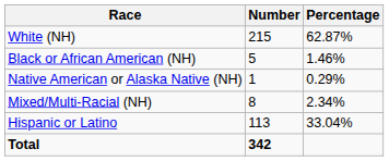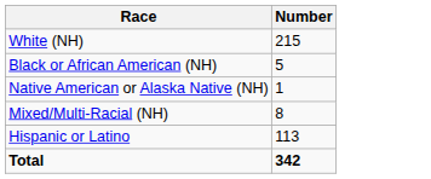- column: Percentage | 62.87% | 1.46% | 0.29% | 2.34% | 33.04%
